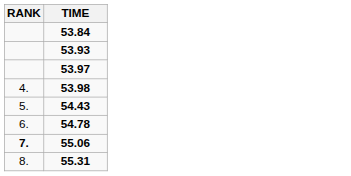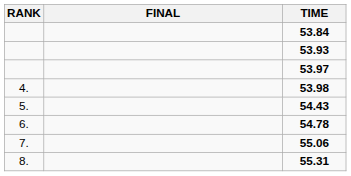+ column: FINAL
55.06 | RANK: bold -> normal
